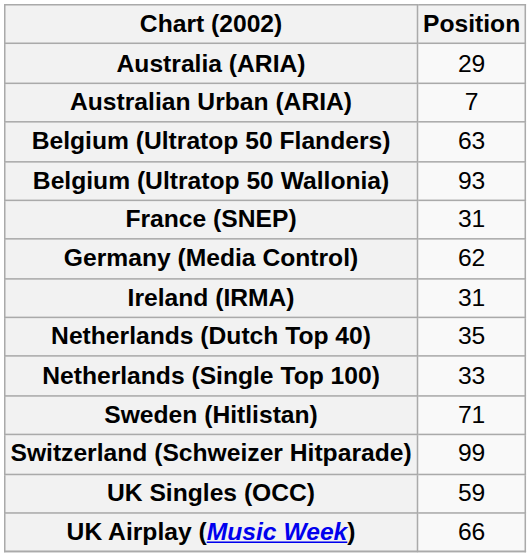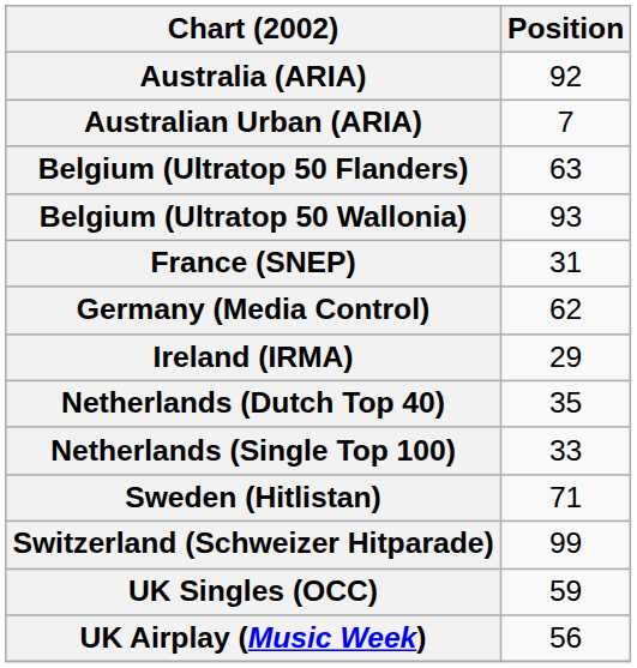Australia (ARIA) | Position: 29 -> 92
Ireland (IRMA) | Position: 31 -> 29
UK Airplay (Music Week) | Position: 66 -> 56
